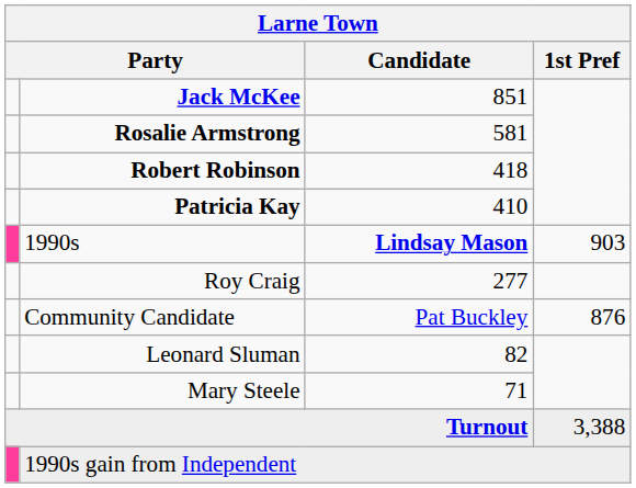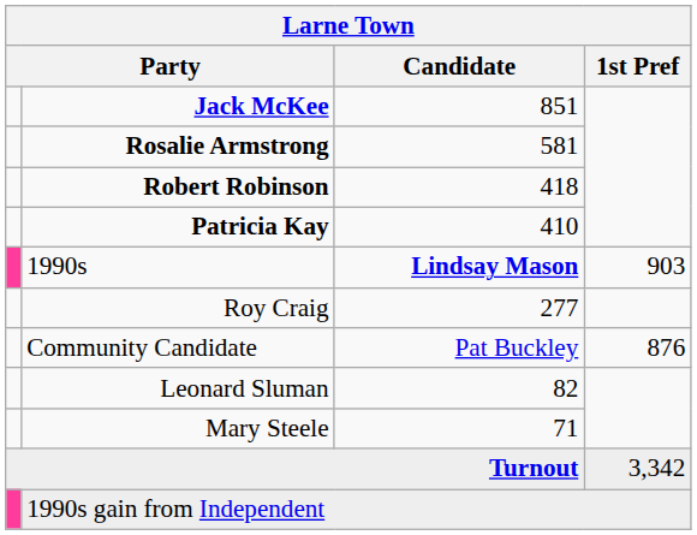Turnout | 1st Pref: 3,388 -> 3,342
